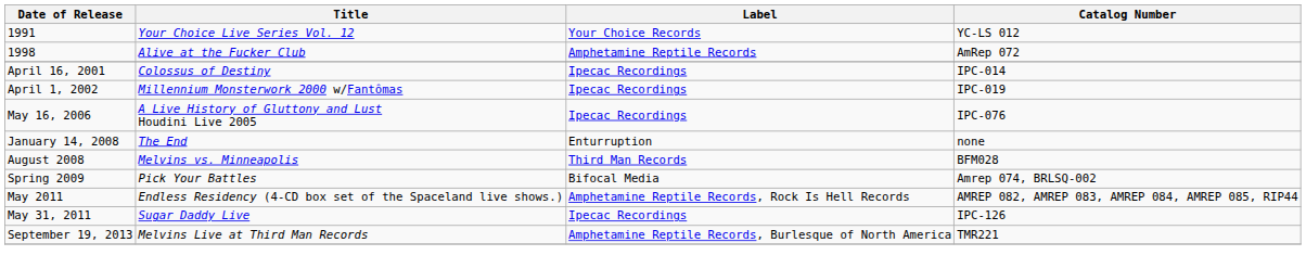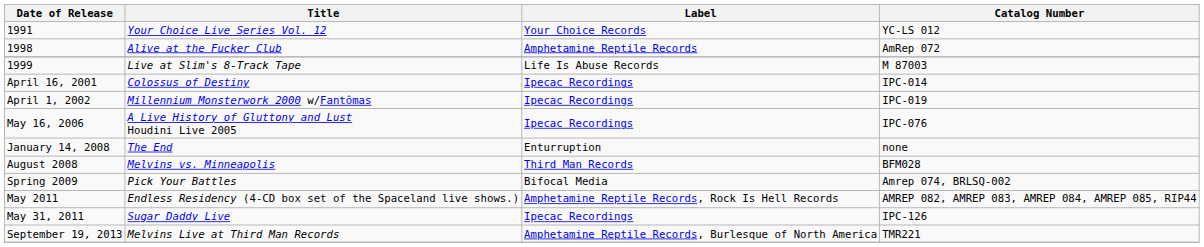+ row: 1999 | Live at Slim's 8-Track Tape | Life Is Abuse Records | M 87003
